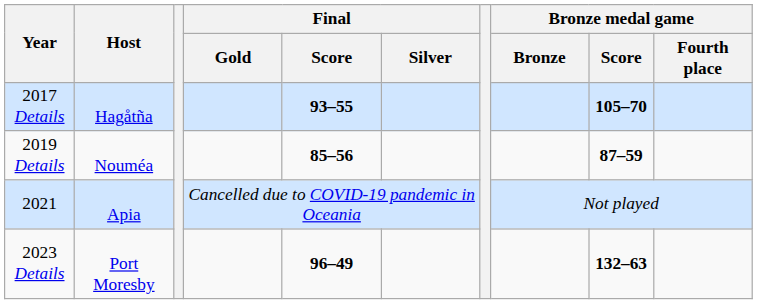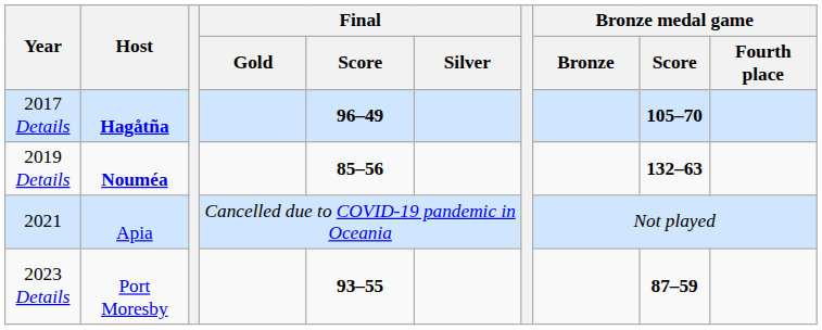2017 Details | Host: normal -> bold
2017 Details | Final / Score: 93–55 -> 96–49
2019 Details | Host: normal -> bold
2019 Details | Bronze medal game / Score: 87–59 -> 132–63
2023 Details | Final / Score: 96–49 -> 93–55
2023 Details | Bronze medal game / Score: 132–63 -> 87–59
